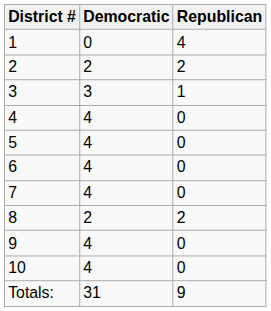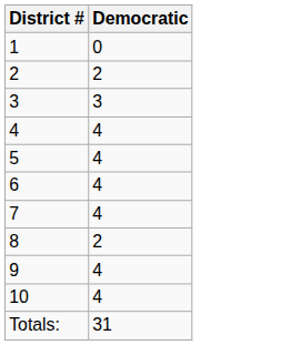- column: Republican | 4 | 2 | 1 | 0 | 0 | 0 | 0 | 2 | 0 | 0 | 9
